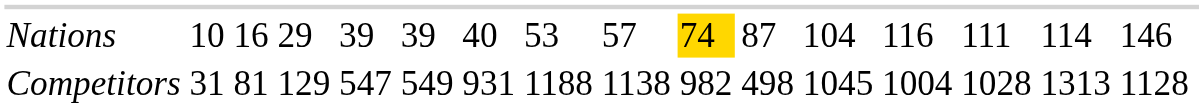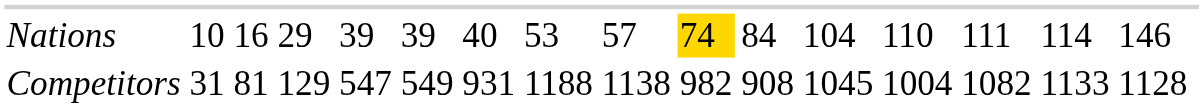Nations | column 11: 87 -> 84
Nations | column 13: 116 -> 110
Competitors | column 11: 498 -> 908
Competitors | column 14: 1028 -> 1082
Competitors | column 15: 1313 -> 1133
